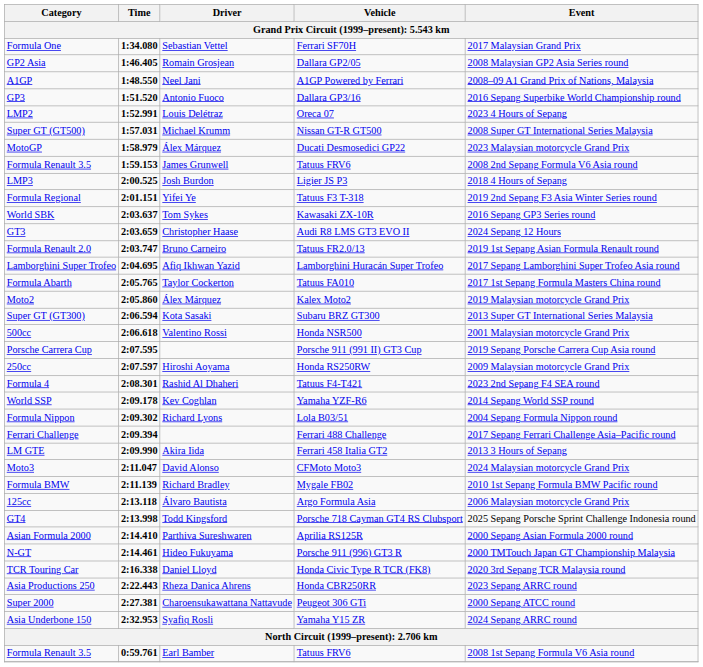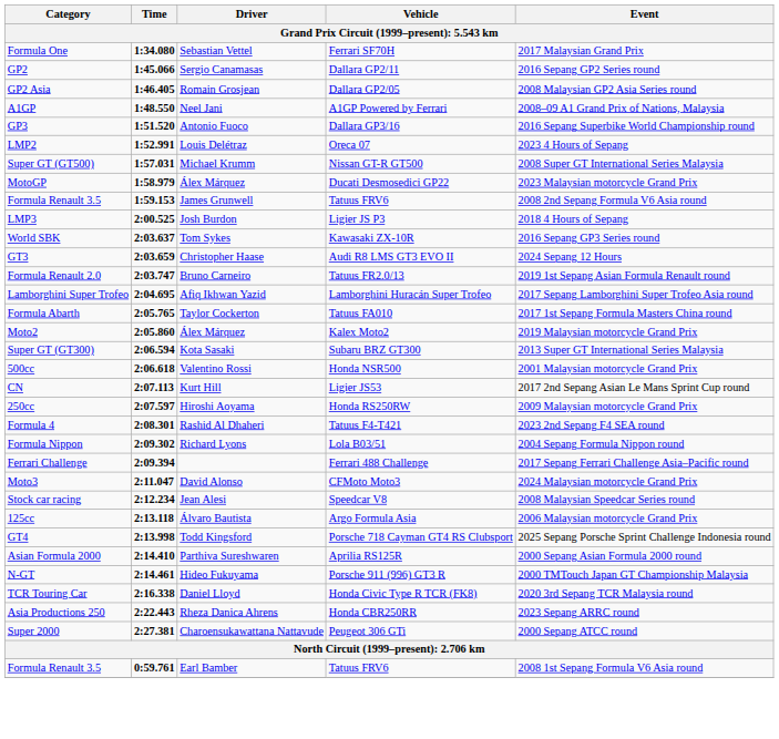+ row: GP2 | 1:45.066 | Sergio Canamasas | Dallara GP2/11 | 2016 Sepang GP2 Series round
- row: Formula Regional | 2:01.151 | Yifei Ye | Tatuus F3 T-318 | 2019 2nd Sepang F3 Asia Winter Series round
+ row: CN | 2:07.113 | Kurt Hill | Ligier JS53 | 2017 2nd Sepang Asian Le Mans Sprint Cup round
- row: Porsche Carrera Cup | 2:07.595 | Porsche 911 (991 II) GT3 Cup | 2019 Sepang Porsche Carrera Cup Asia round
- row: World SSP | 2:09.178 | Kev Coghlan | Yamaha YZF-R6 | 2014 Sepang World SSP round
- row: LM GTE | 2:09.990 | Akira Iida | Ferrari 458 Italia GT2 | 2013 3 Hours of Sepang
- row: Formula BMW | 2:11.139 | Richard Bradley | Mygale FB02 | 2010 1st Sepang Formula BMW Pacific round
+ row: Stock car racing | 2:12.234 | Jean Alesi | Speedcar V8 | 2008 Malaysian Speedcar Series round
- row: Asia Underbone 150 | 2:32.953 | Syafiq Rosli | Yamaha Y15 ZR | 2024 Sepang ARRC round
